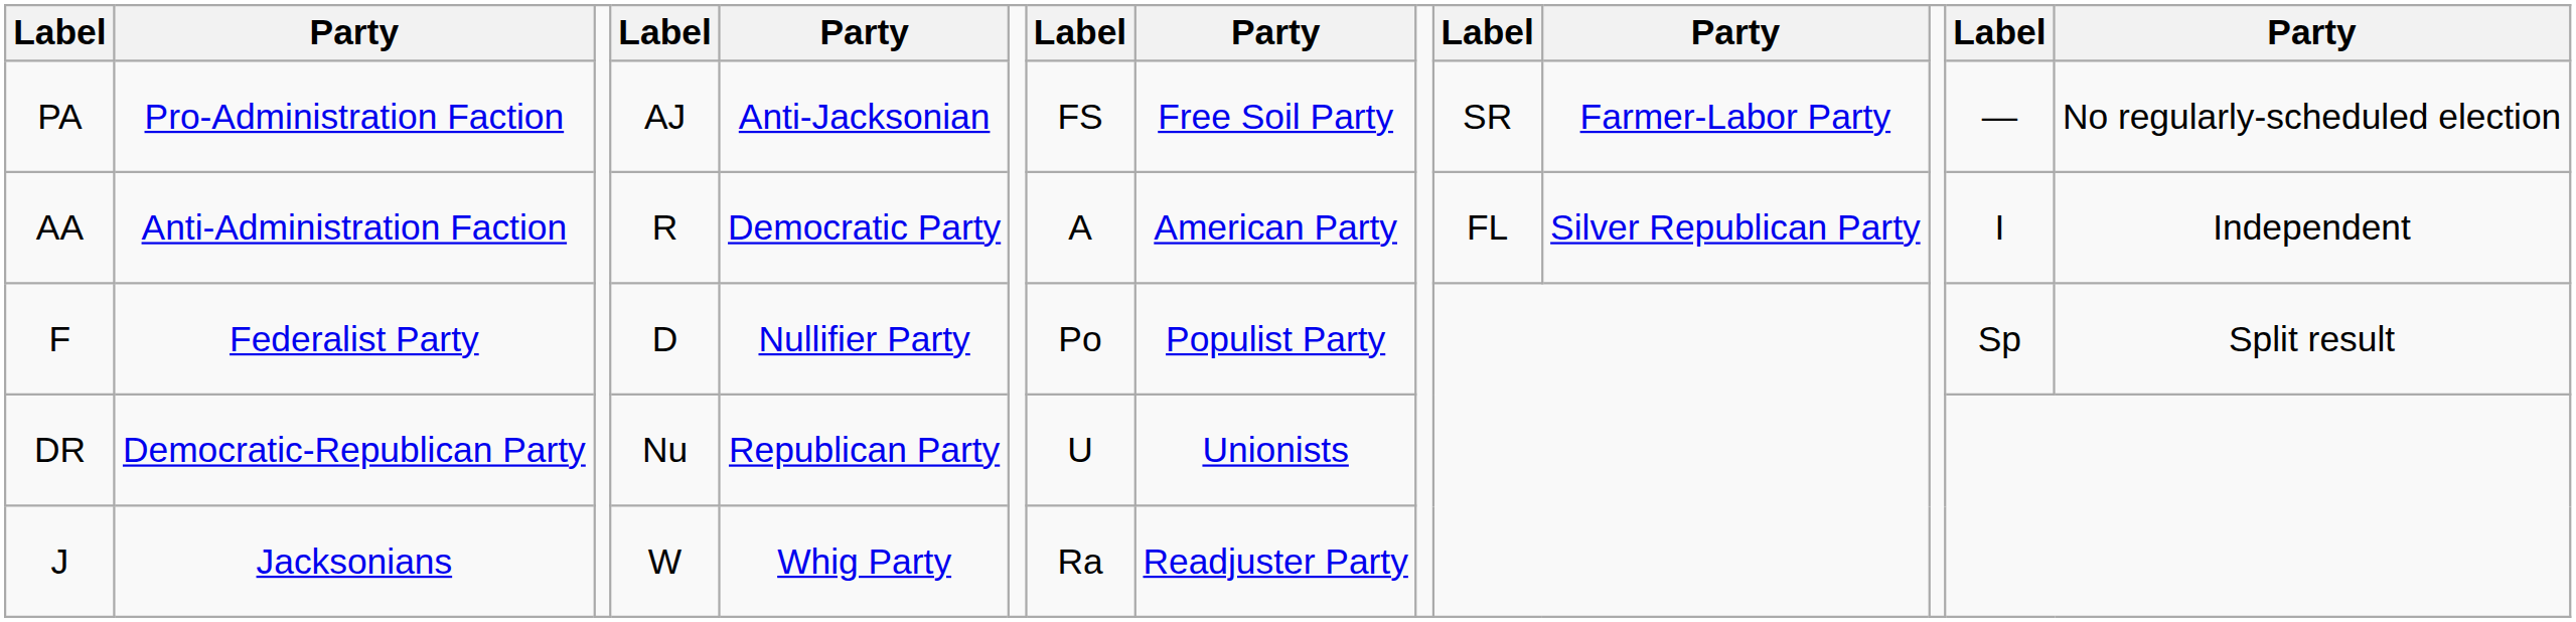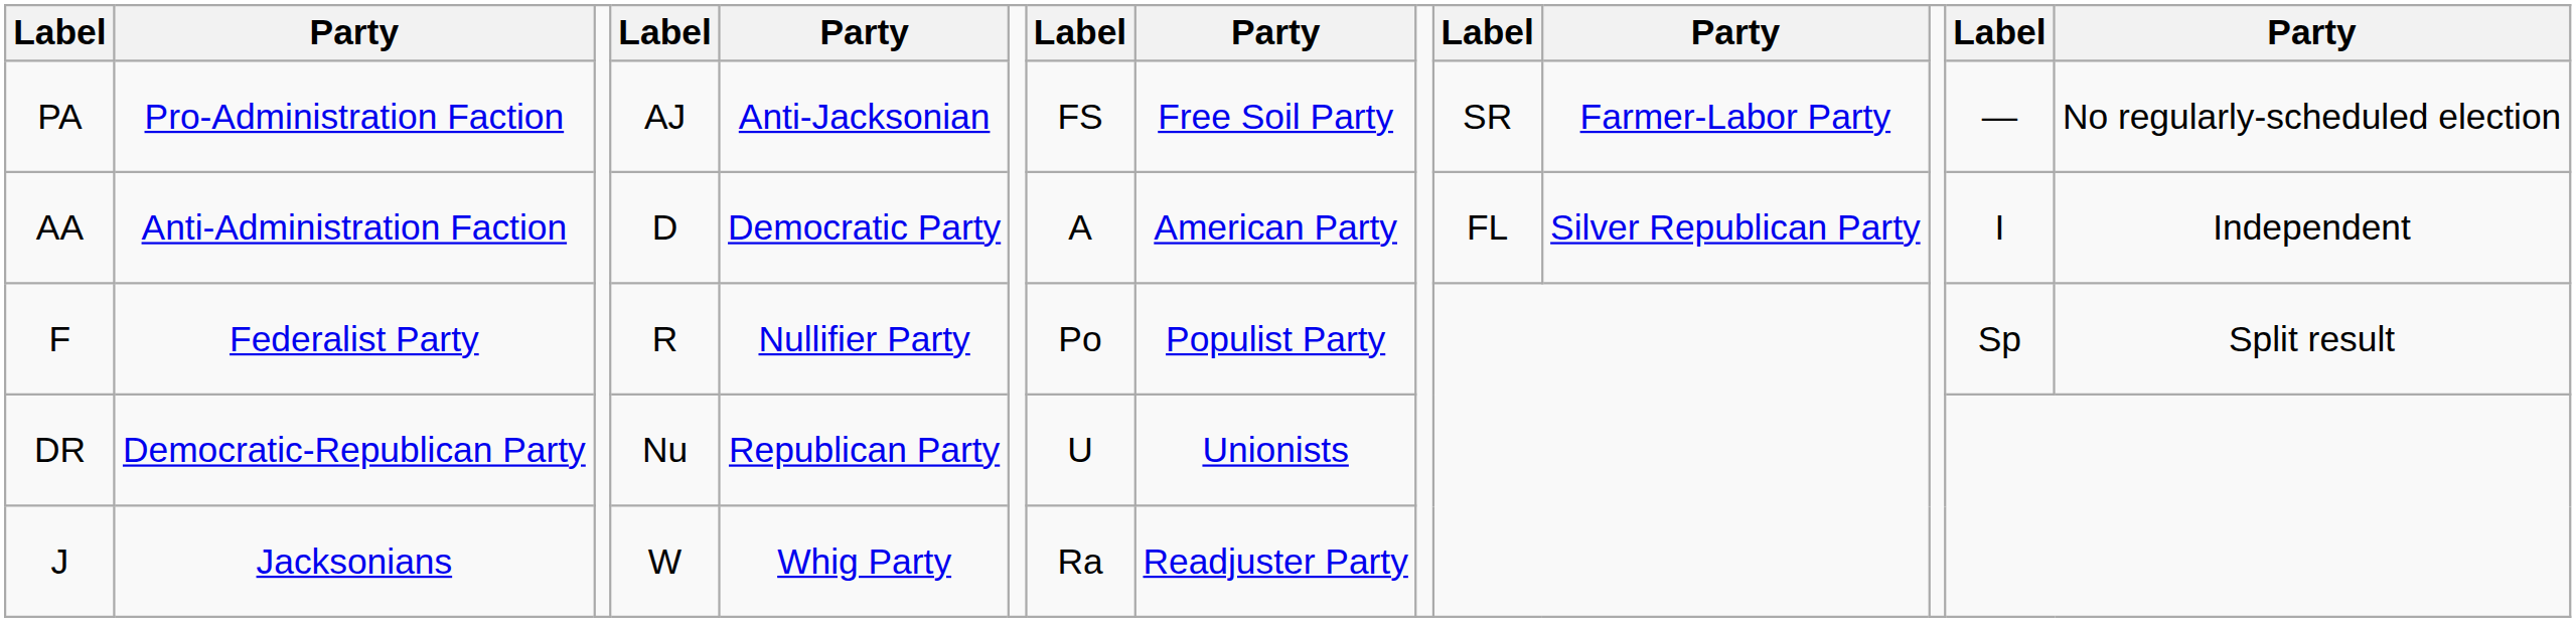AA | column 4: R -> D
F | column 4: D -> R
